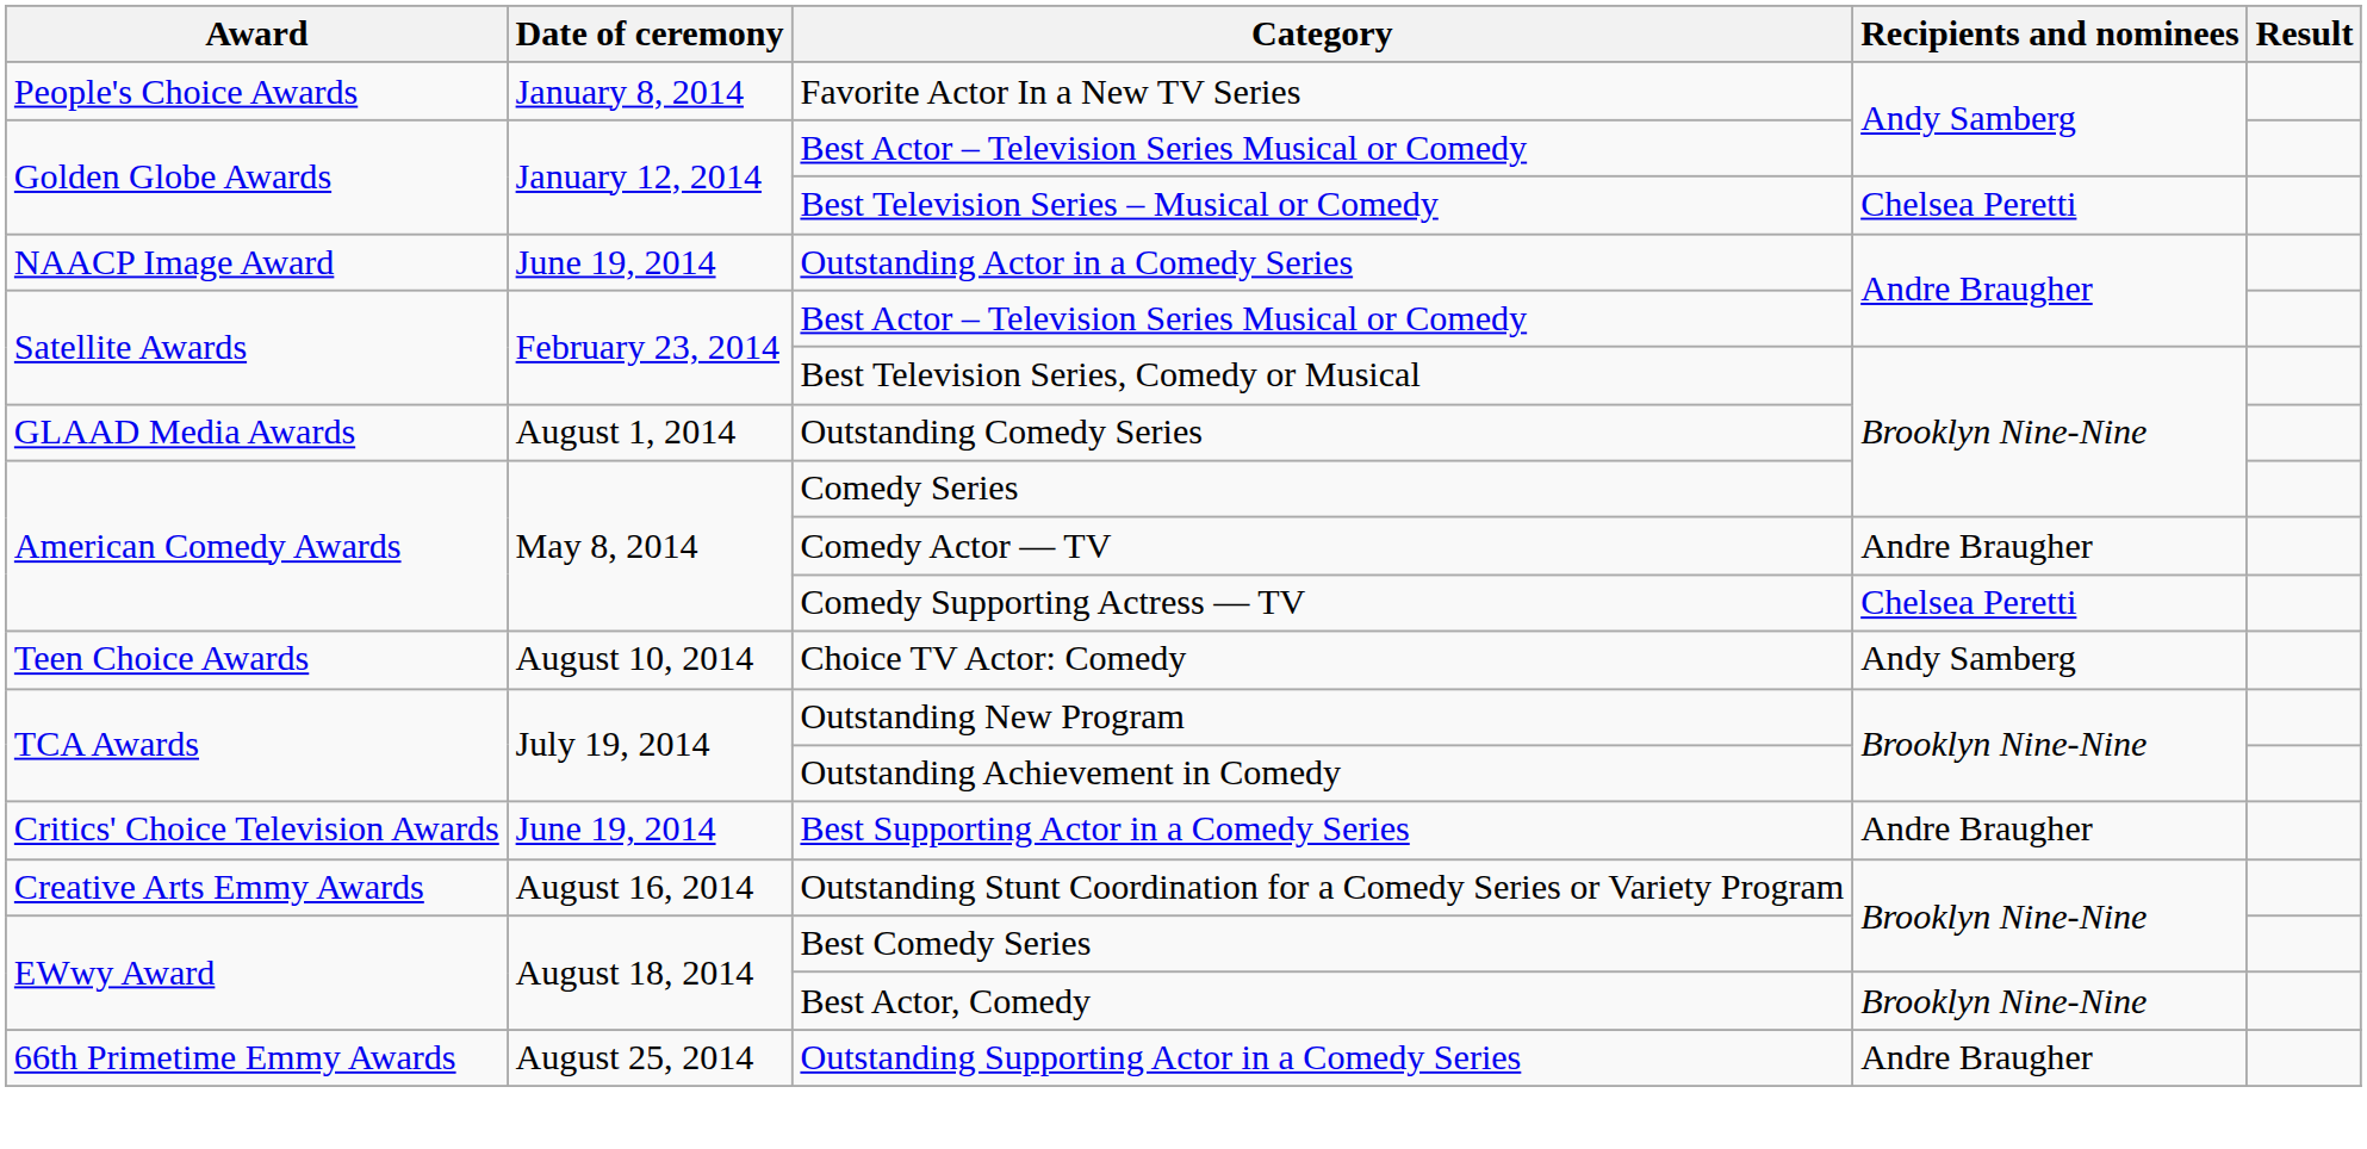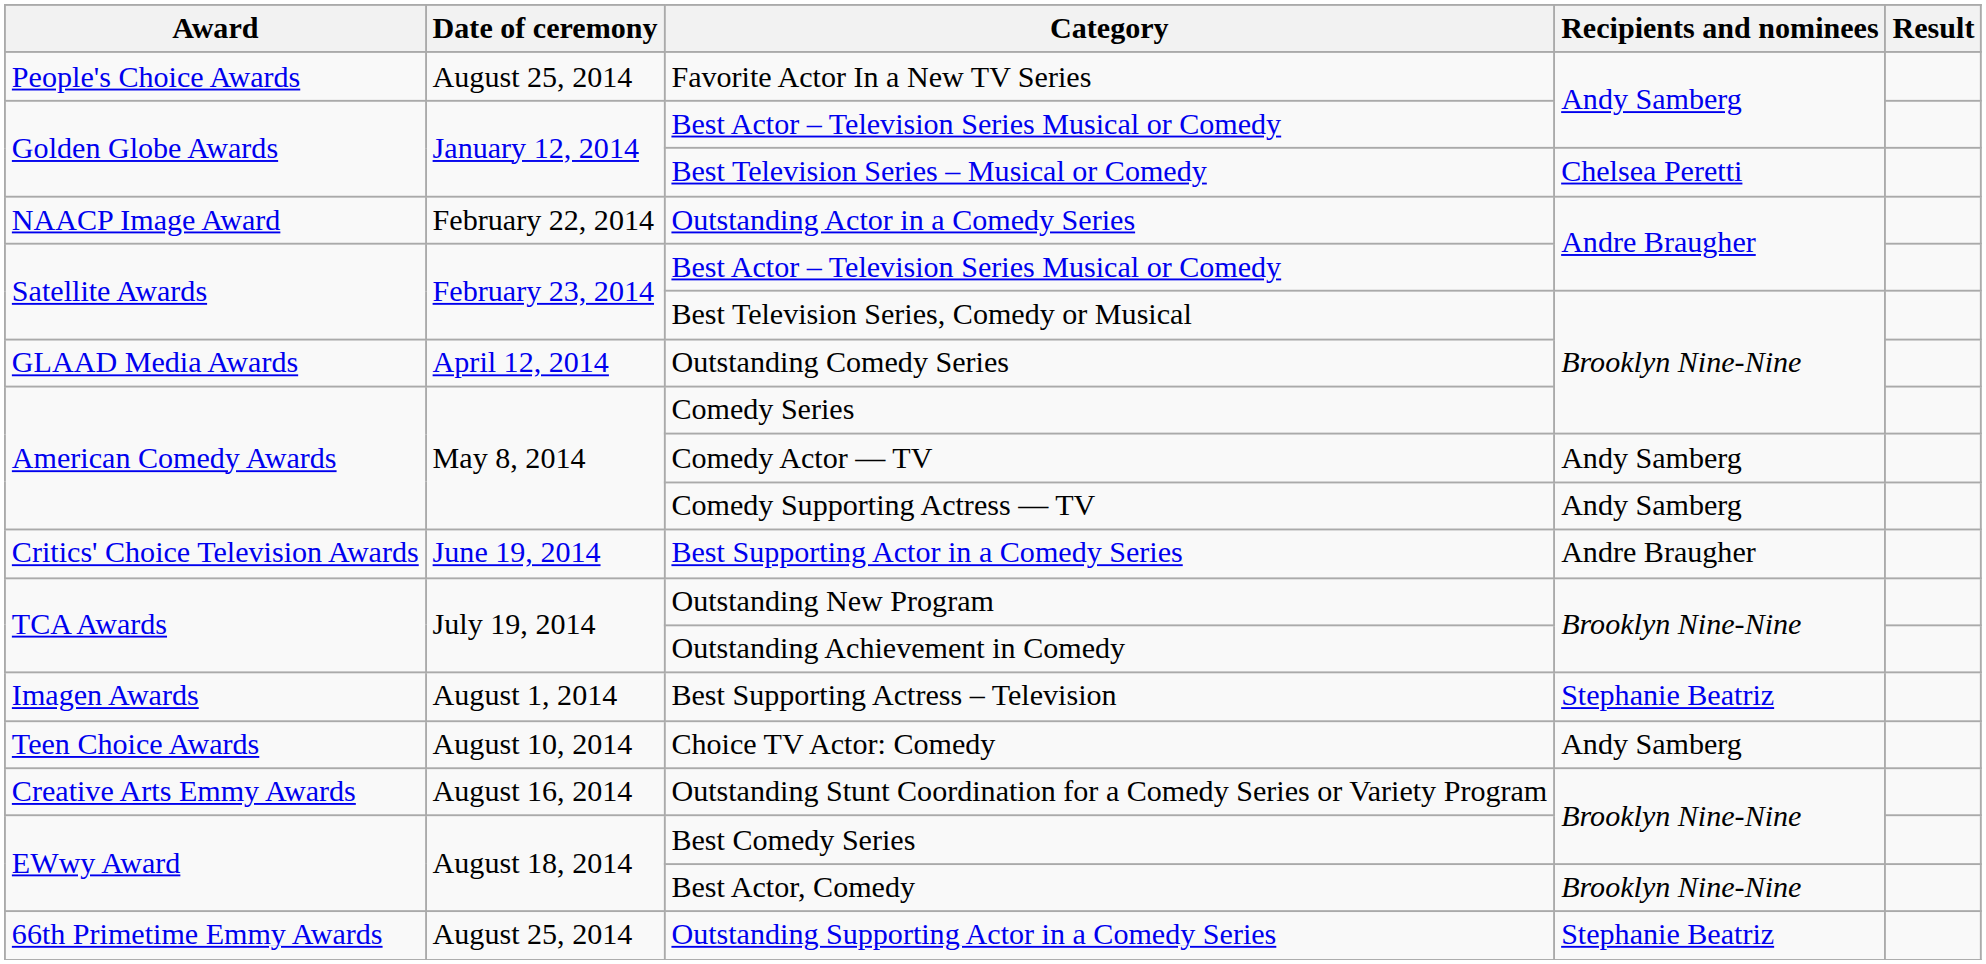Favorite Actor In a New TV Series | Date of ceremony: January 8, 2014 -> August 25, 2014
Outstanding Actor in a Comedy Series | Date of ceremony: June 19, 2014 -> February 22, 2014
Outstanding Comedy Series | Date of ceremony: August 1, 2014 -> April 12, 2014
Comedy Actor — TV | Recipients and nominees: Andre Braugher -> Andy Samberg
Comedy Supporting Actress — TV | Recipients and nominees: Chelsea Peretti -> Andy Samberg
rows swapped: Best Supporting Actor in a Comedy Series <-> Choice TV Actor: Comedy
+ row: Imagen Awards | August 1, 2014 | Best Supporting Actress – Television | Stephanie Beatriz
Outstanding Supporting Actor in a Comedy Series | Recipients and nominees: Andre Braugher -> Stephanie Beatriz
